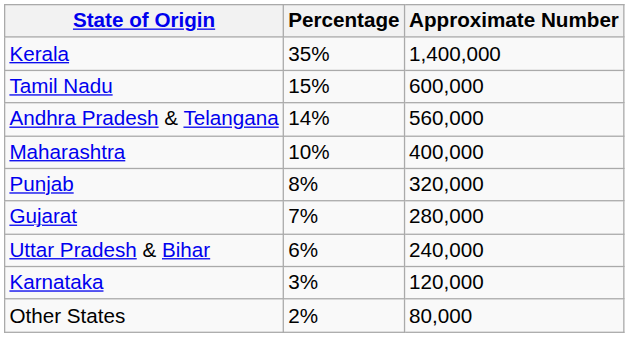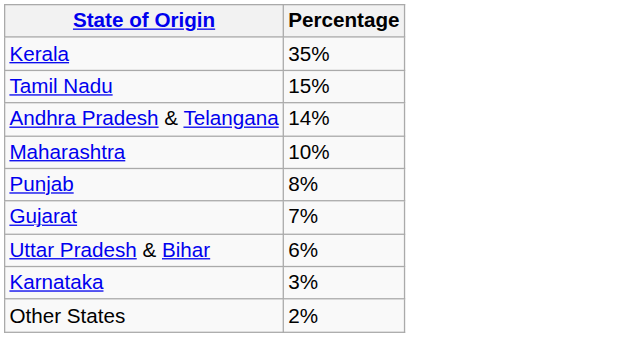- column: Approximate Number | 1,400,000 | 600,000 | 560,000 | 400,000 | 320,000 | 280,000 | 240,000 | 120,000 | 80,000
